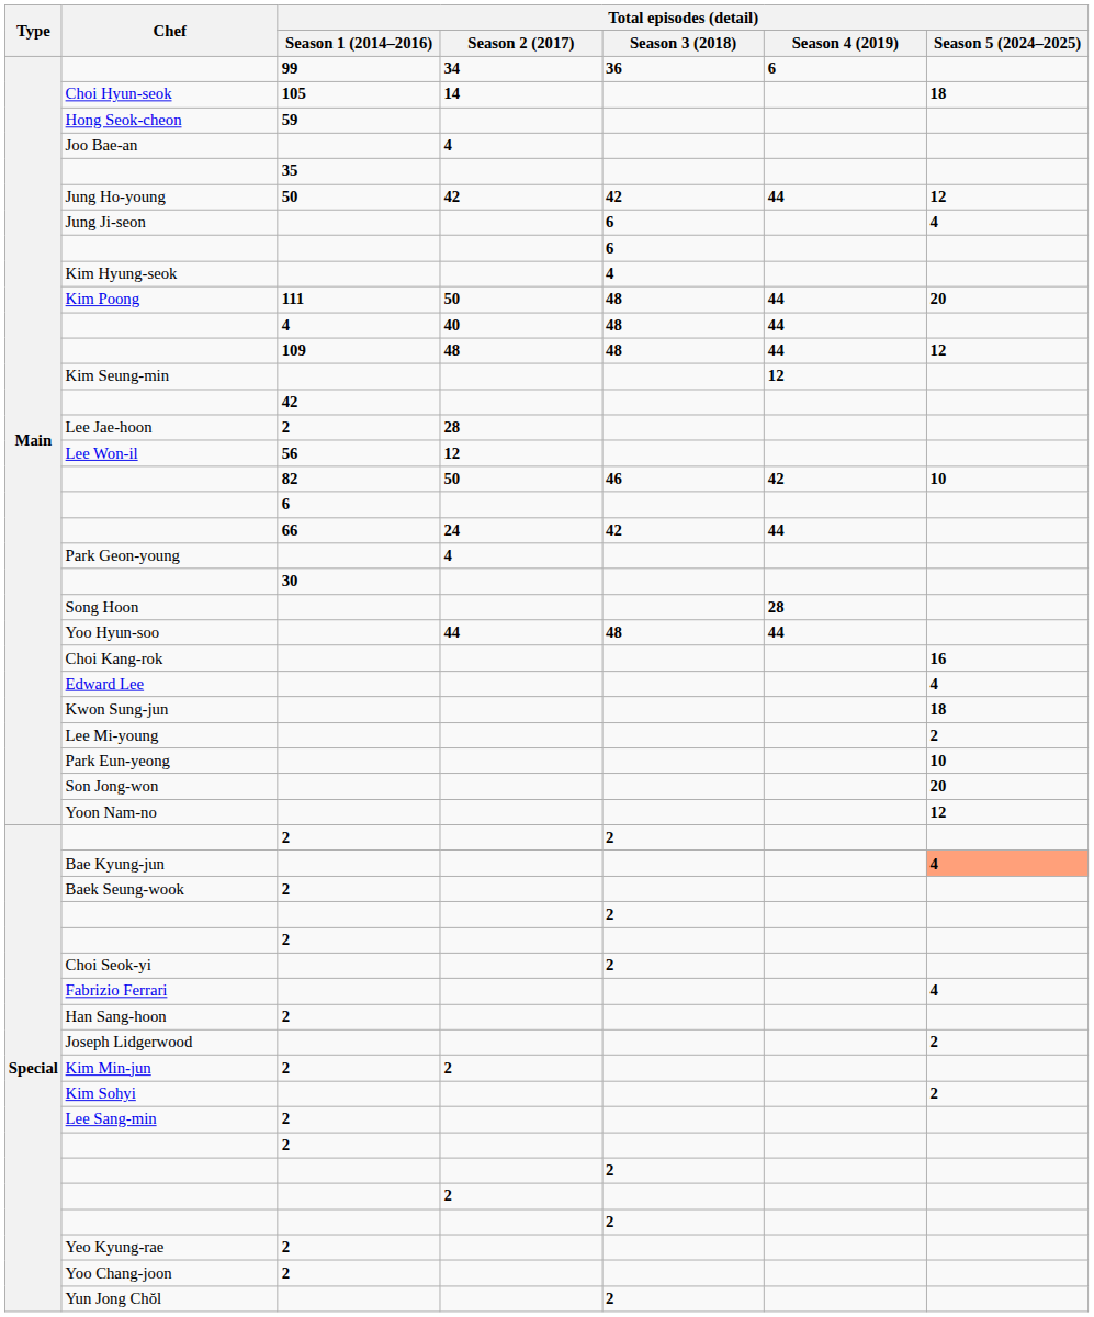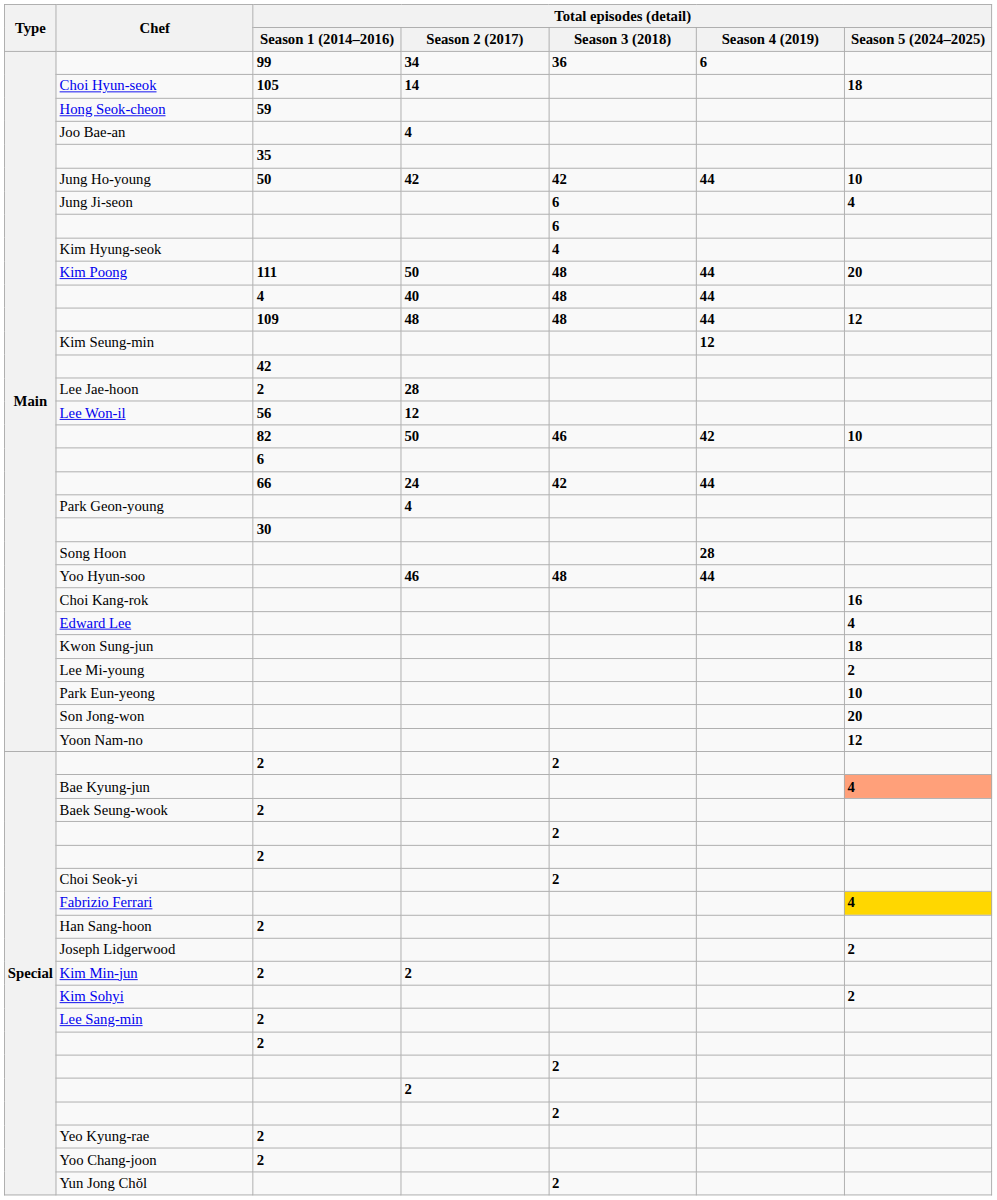Jung Ho-young | Total episodes (detail) / Season 5 (2024–2025): 12 -> 10
Yoo Hyun-soo | Total episodes (detail) / Season 2 (2017): 44 -> 46
Fabrizio Ferrari | Total episodes (detail) / Season 5 (2024–2025): no background -> gold background
